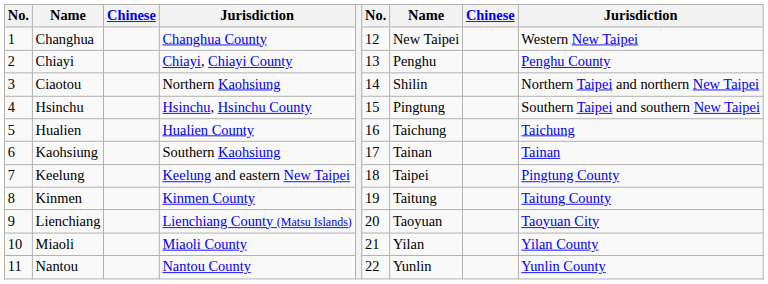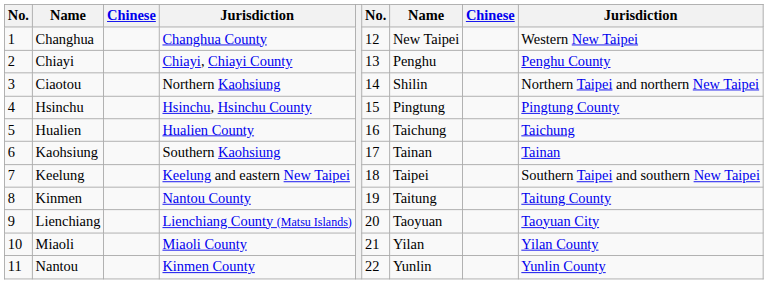Hsinchu | column 9: Southern Taipei and southern New Taipei -> Pingtung County
Keelung | column 9: Pingtung County -> Southern Taipei and southern New Taipei
Kinmen | column 4: Kinmen County -> Nantou County
Nantou | column 4: Nantou County -> Kinmen County
